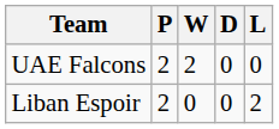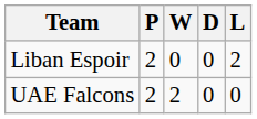rows swapped: Liban Espoir <-> UAE Falcons
